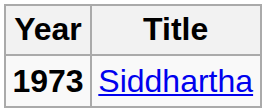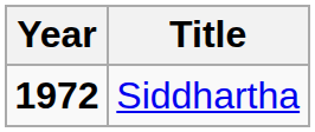Siddhartha | Year: 1973 -> 1972
